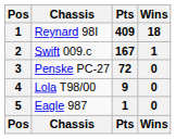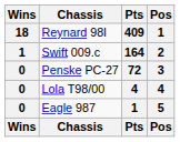columns swapped: Pos <-> Wins
Swift 009.c | Pts: 167 -> 164
Lola T98/00 | Pts: 9 -> 4
